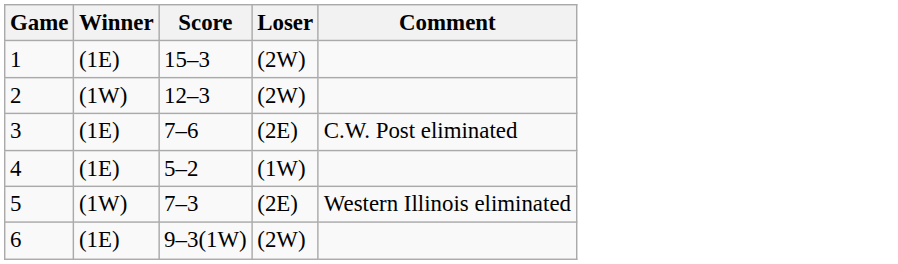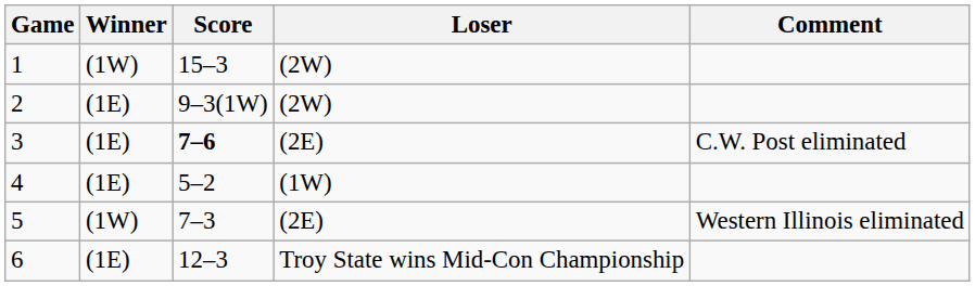1 | Winner: (1E) -> (1W)
2 | Winner: (1W) -> (1E)
2 | Score: 12–3 -> 9–3(1W)
3 | Score: normal -> bold
6 | Score: 9–3(1W) -> 12–3
6 | Loser: (2W) -> Troy State wins Mid-Con Championship
